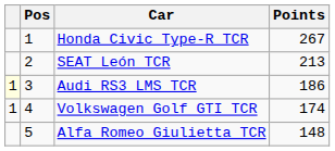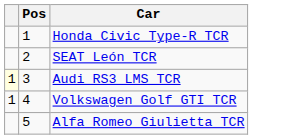- column: Points | 267 | 213 | 186 | 174 | 148
